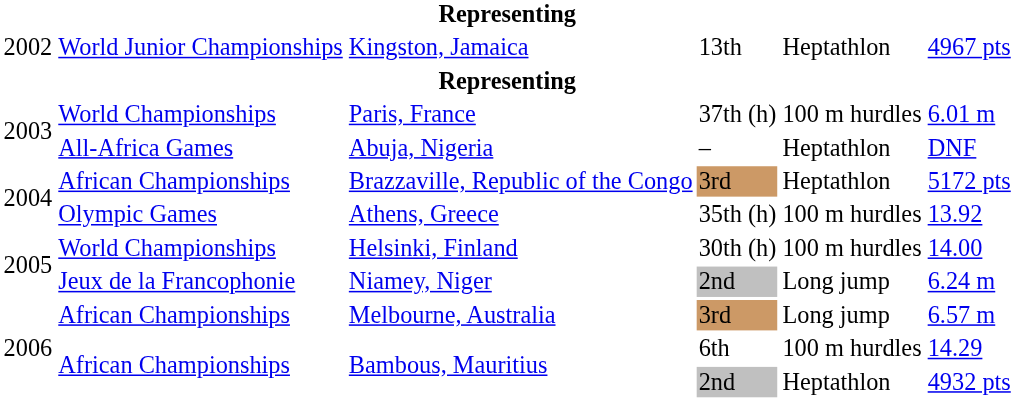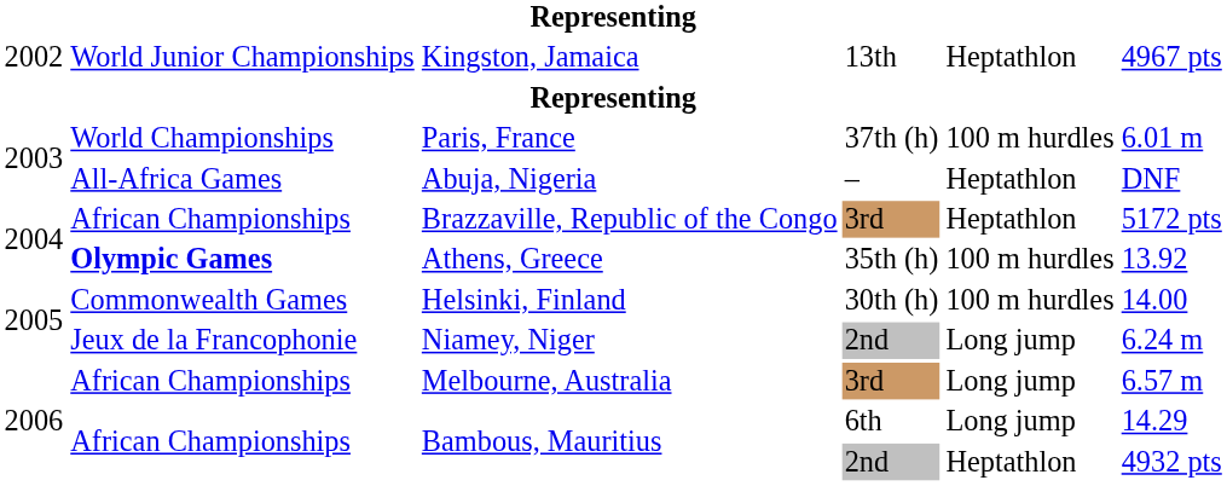Athens, Greece | column 2: normal -> bold
Helsinki, Finland | column 2: World Championships -> Commonwealth Games
Bambous, Mauritius / 6th | column 5: 100 m hurdles -> Long jump
